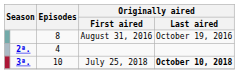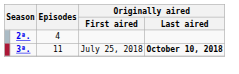- row: 8 | August 31, 2016 | October 19, 2016
July 25, 2018 | Episodes: 10 -> 11
